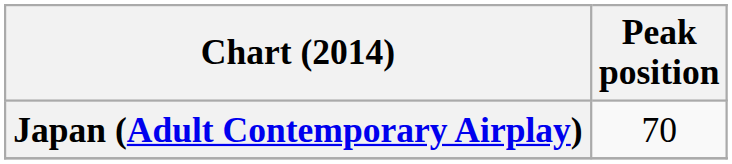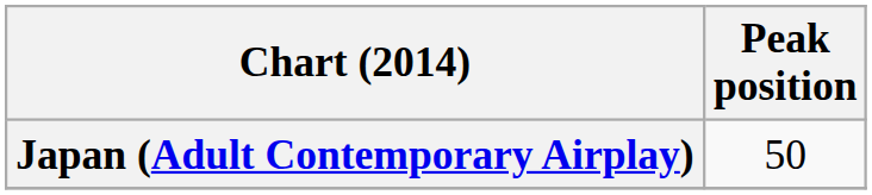Japan (Adult Contemporary Airplay) | Peak position: 70 -> 50
